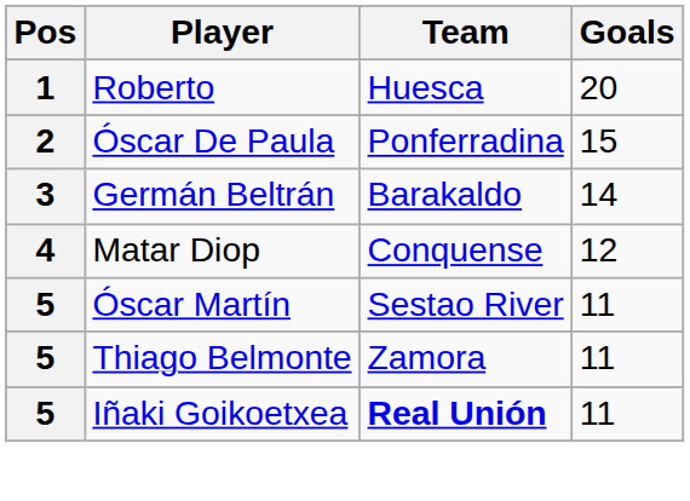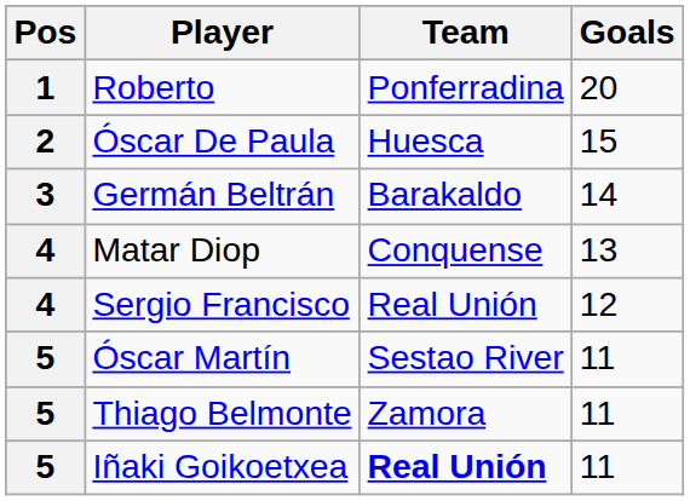Roberto | Team: Huesca -> Ponferradina
Óscar De Paula | Team: Ponferradina -> Huesca
Matar Diop | Goals: 12 -> 13
+ row: 4 | Sergio Francisco | Real Unión | 12
